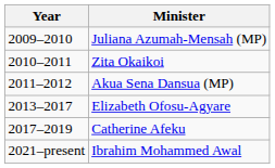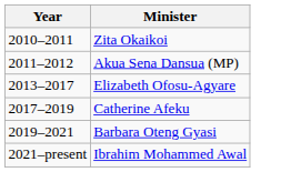- row: 2009–2010 | Juliana Azumah-Mensah (MP)
+ row: 2019–2021 | Barbara Oteng Gyasi
